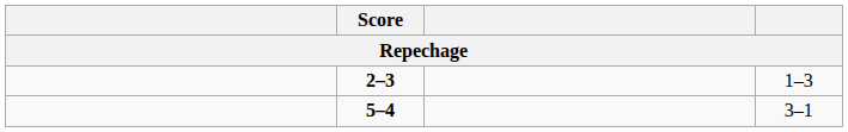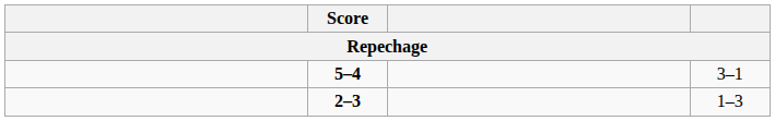rows swapped: 2–3 <-> 5–4
